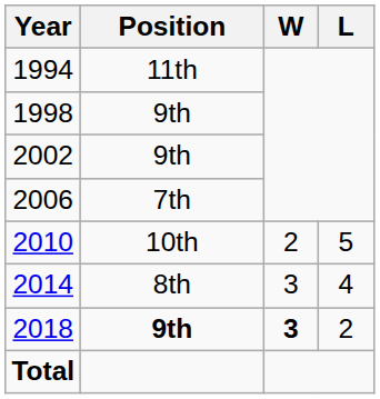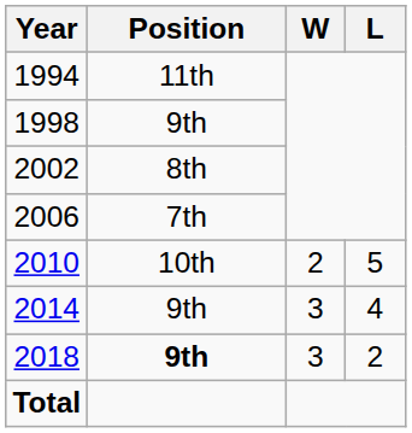2002 | Position: 9th -> 8th
2014 | Position: 8th -> 9th
2018 | W: bold -> normal
